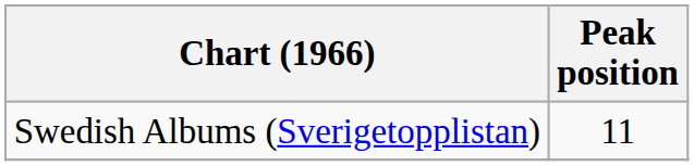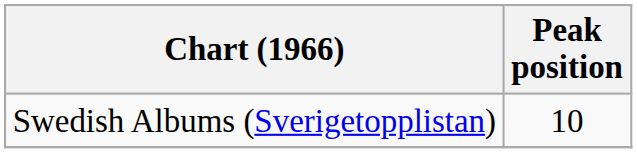Swedish Albums (Sverigetopplistan) | Peak position: 11 -> 10
